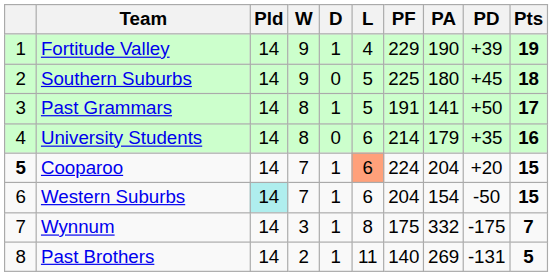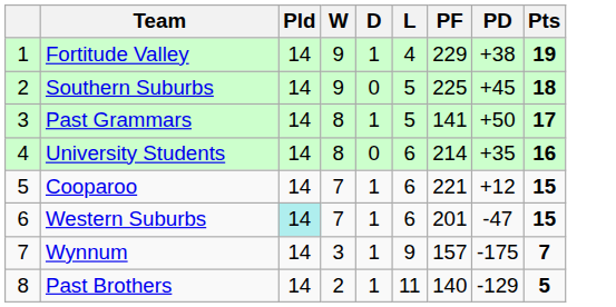- column: PA | 190 | 180 | 141 | 179 | 204 | 154 | 332 | 269
Fortitude Valley | PD: +39 -> +38
Past Grammars | PF: 191 -> 141
Cooparoo | column 1: bold -> normal
Cooparoo | L: lightsalmon background -> no background
Cooparoo | PF: 224 -> 221
Cooparoo | PD: +20 -> +12
Western Suburbs | PF: 204 -> 201
Western Suburbs | PD: -50 -> -47
Wynnum | L: 8 -> 9
Wynnum | PF: 175 -> 157
Past Brothers | PD: -131 -> -129
